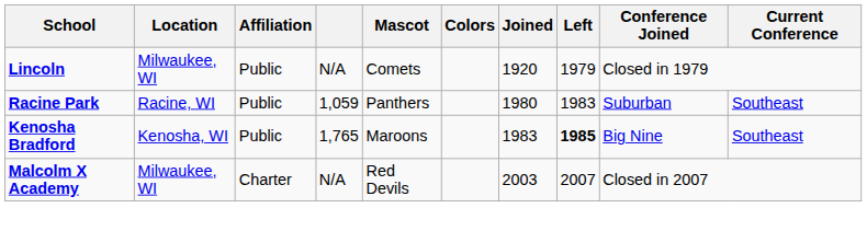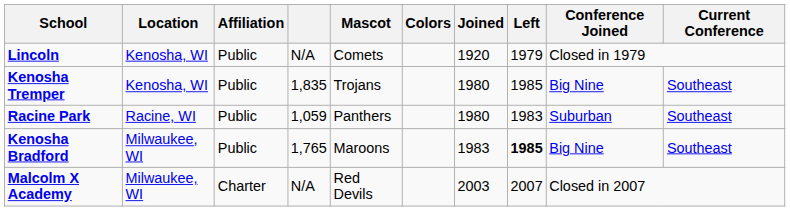Lincoln | Location: Milwaukee, WI -> Kenosha, WI
+ row: Kenosha Tremper | Kenosha, WI | Public | 1,835 | Trojans | 1980 | 1985 | Big Nine | Southeast
Kenosha Bradford | Location: Kenosha, WI -> Milwaukee, WI
